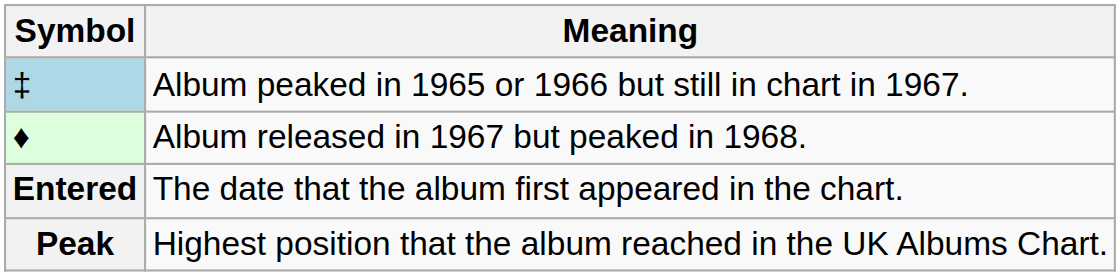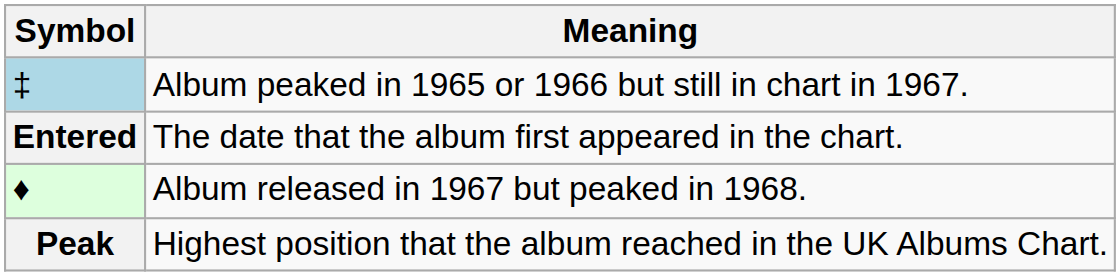rows swapped: ♦ <-> Entered
